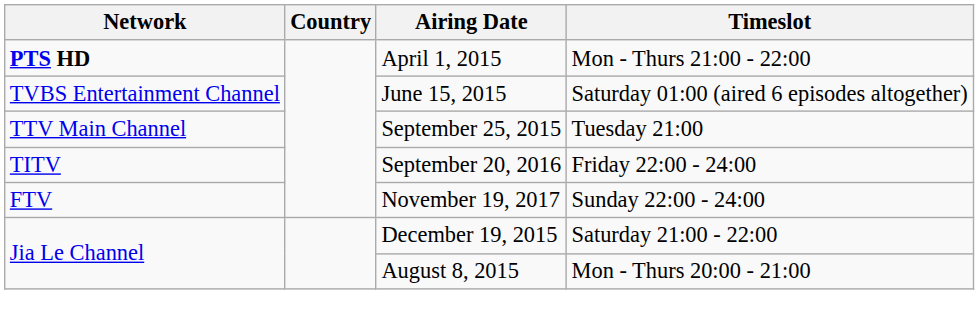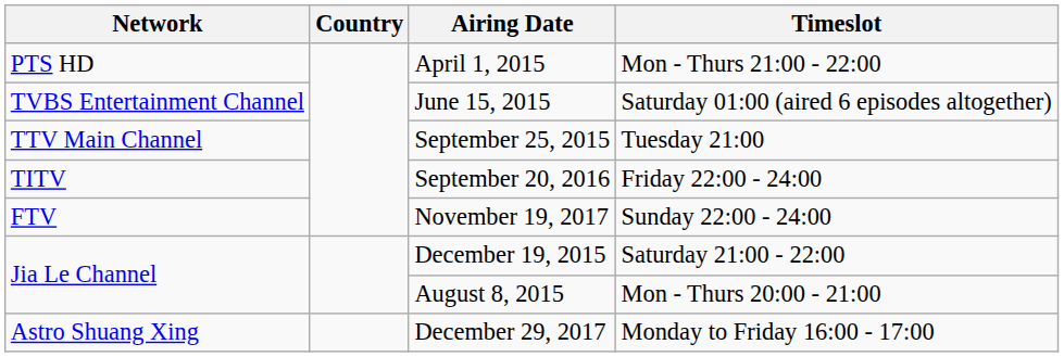April 1, 2015 | Network: bold -> normal
+ row: Astro Shuang Xing | December 29, 2017 | Monday to Friday 16:00 - 17:00
